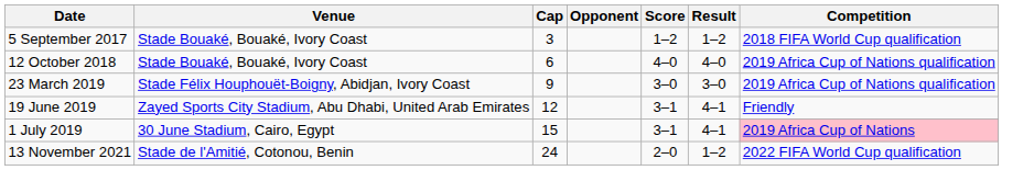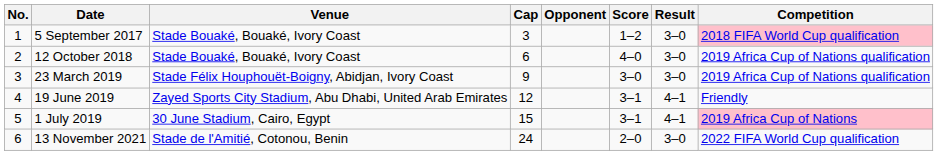+ column: No. | 1 | 2 | 3 | 4 | 5 | 6
5 September 2017 | Result: 1–2 -> 3–0
5 September 2017 | Competition: no background -> pink background
12 October 2018 | Result: 4–0 -> 3–0
13 November 2021 | Result: 1–2 -> 3–0
